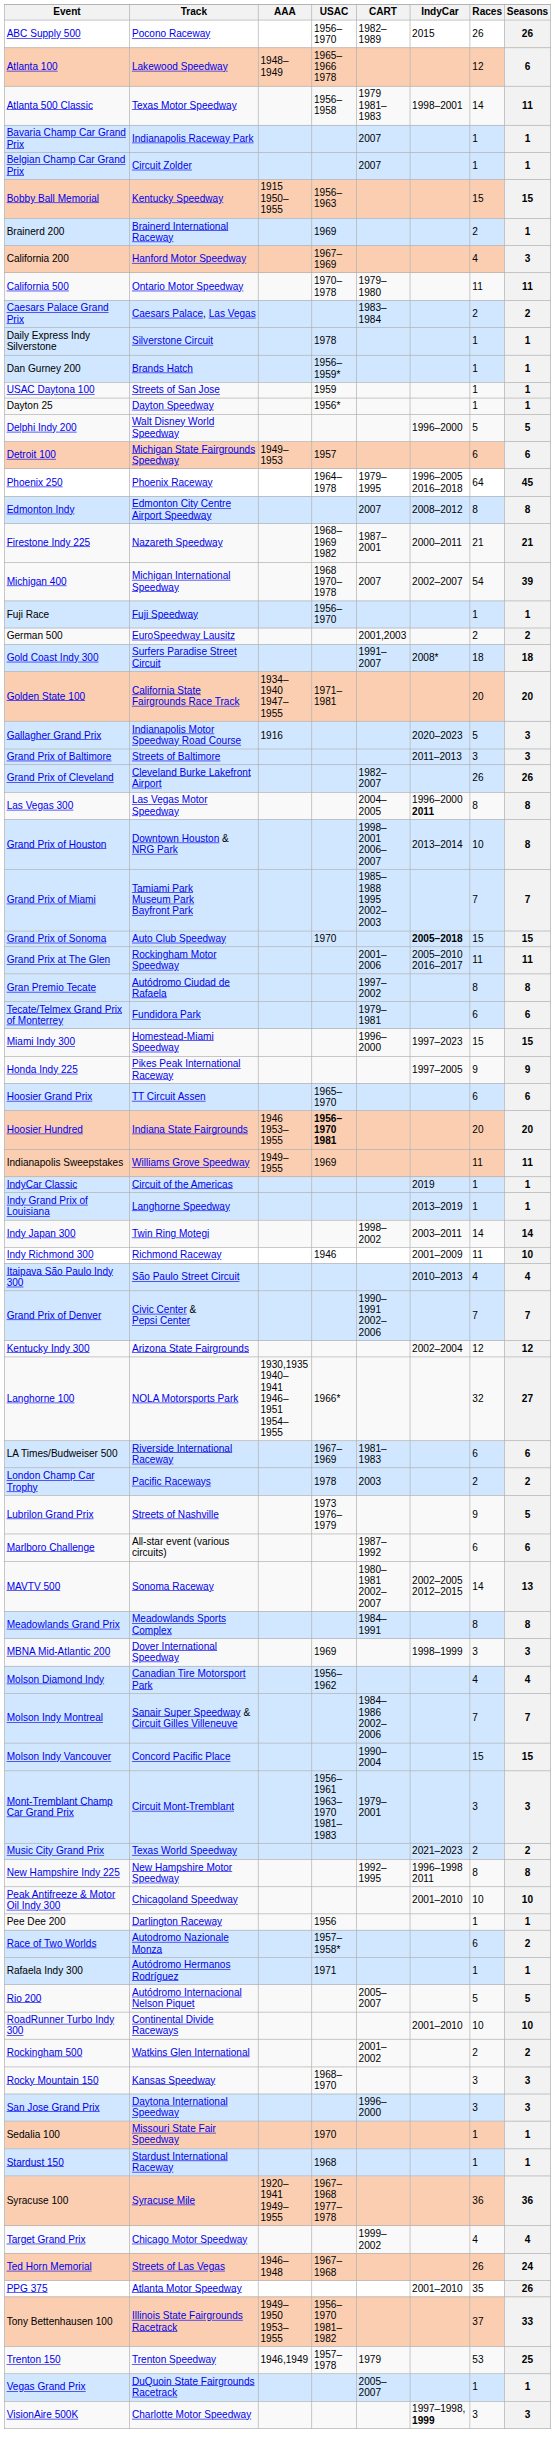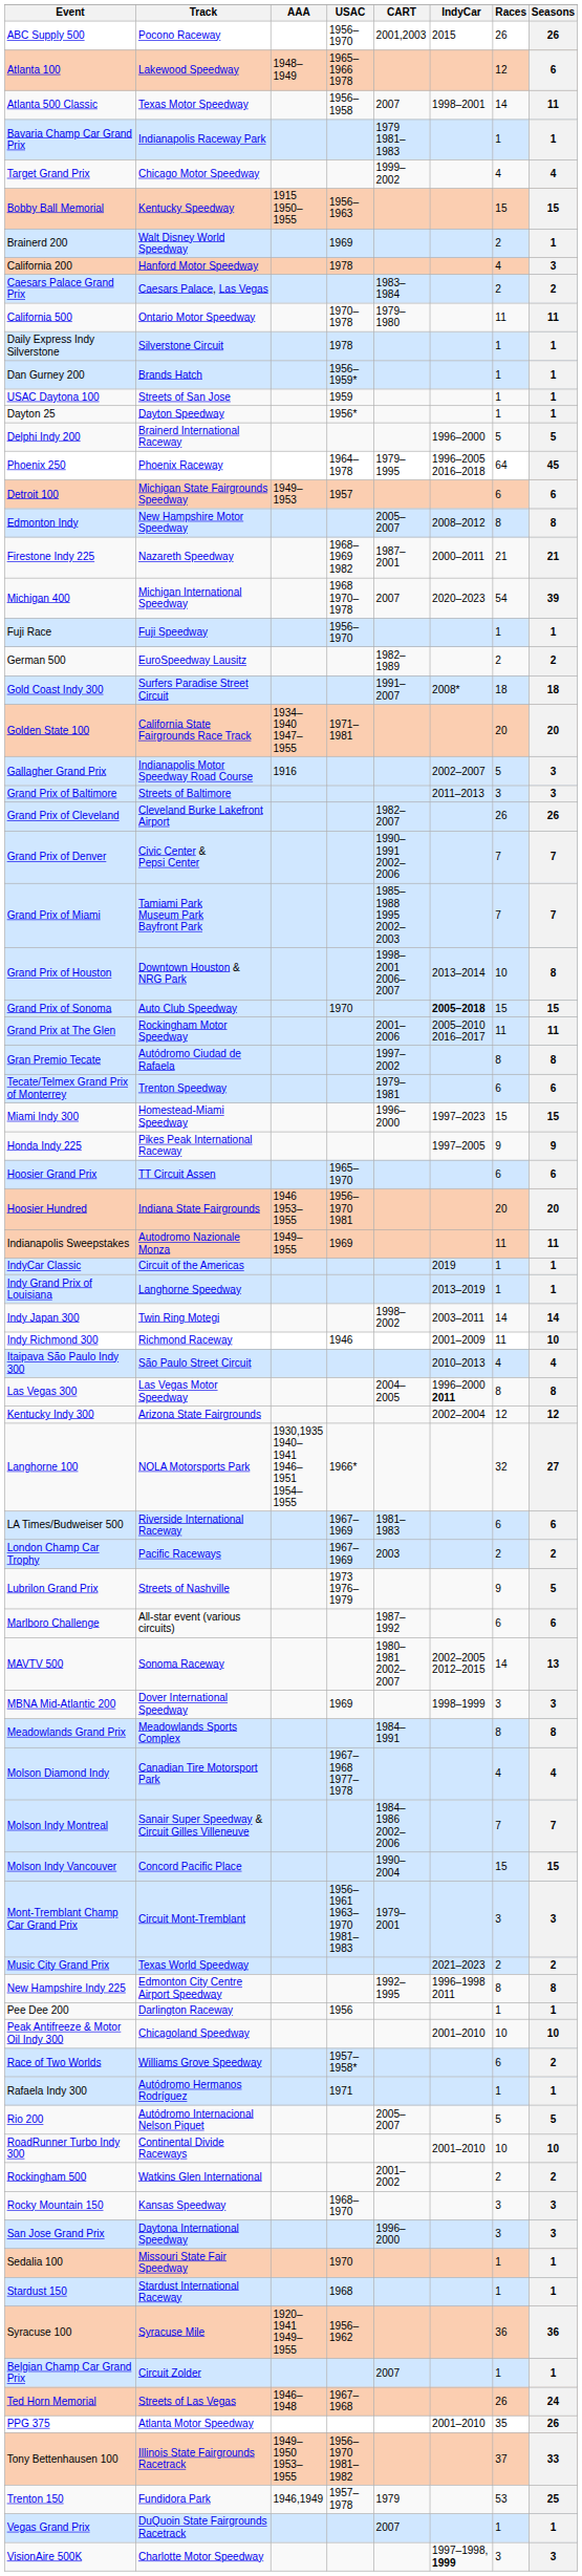ABC Supply 500 | CART: 1982–1989 -> 2001,2003
Atlanta 500 Classic | CART: 1979 1981–1983 -> 2007
Bavaria Champ Car Grand Prix | CART: 2007 -> 1979 1981–1983
rows swapped: Belgian Champ Car Grand Prix <-> Target Grand Prix
Brainerd 200 | Track: Brainerd International Raceway -> Walt Disney World Speedway
California 200 | USAC: 1967–1969 -> 1978
rows swapped: California 500 <-> Caesars Palace Grand Prix
Delphi Indy 200 | Track: Walt Disney World Speedway -> Brainerd International Raceway
rows swapped: Phoenix 250 <-> Detroit 100
Edmonton Indy | Track: Edmonton City Centre Airport Speedway -> New Hampshire Motor Speedway
Edmonton Indy | CART: 2007 -> 2005–2007
Michigan 400 | IndyCar: 2002–2007 -> 2020–2023
German 500 | CART: 2001,2003 -> 1982–1989
Gallagher Grand Prix | IndyCar: 2020–2023 -> 2002–2007
rows swapped: Grand Prix of Denver <-> Las Vegas 300
rows swapped: Grand Prix of Houston <-> Grand Prix of Miami
Tecate/Telmex Grand Prix of Monterrey | Track: Fundidora Park -> Trenton Speedway
Hoosier Hundred | USAC: bold -> normal
Indianapolis Sweepstakes | Track: Williams Grove Speedway -> Autodromo Nazionale Monza
London Champ Car Trophy | USAC: 1978 -> 1967–1969
rows swapped: MBNA Mid-Atlantic 200 <-> Meadowlands Grand Prix
Molson Diamond Indy | USAC: 1956–1962 -> 1967–1968 1977–1978
New Hampshire Indy 225 | Track: New Hampshire Motor Speedway -> Edmonton City Centre Airport Speedway
rows swapped: Peak Antifreeze & Motor Oil Indy 300 <-> Pee Dee 200
Race of Two Worlds | Track: Autodromo Nazionale Monza -> Williams Grove Speedway
Syracuse 100 | USAC: 1967–1968 1977–1978 -> 1956–1962
Trenton 150 | Track: Trenton Speedway -> Fundidora Park
Vegas Grand Prix | CART: 2005–2007 -> 2007
